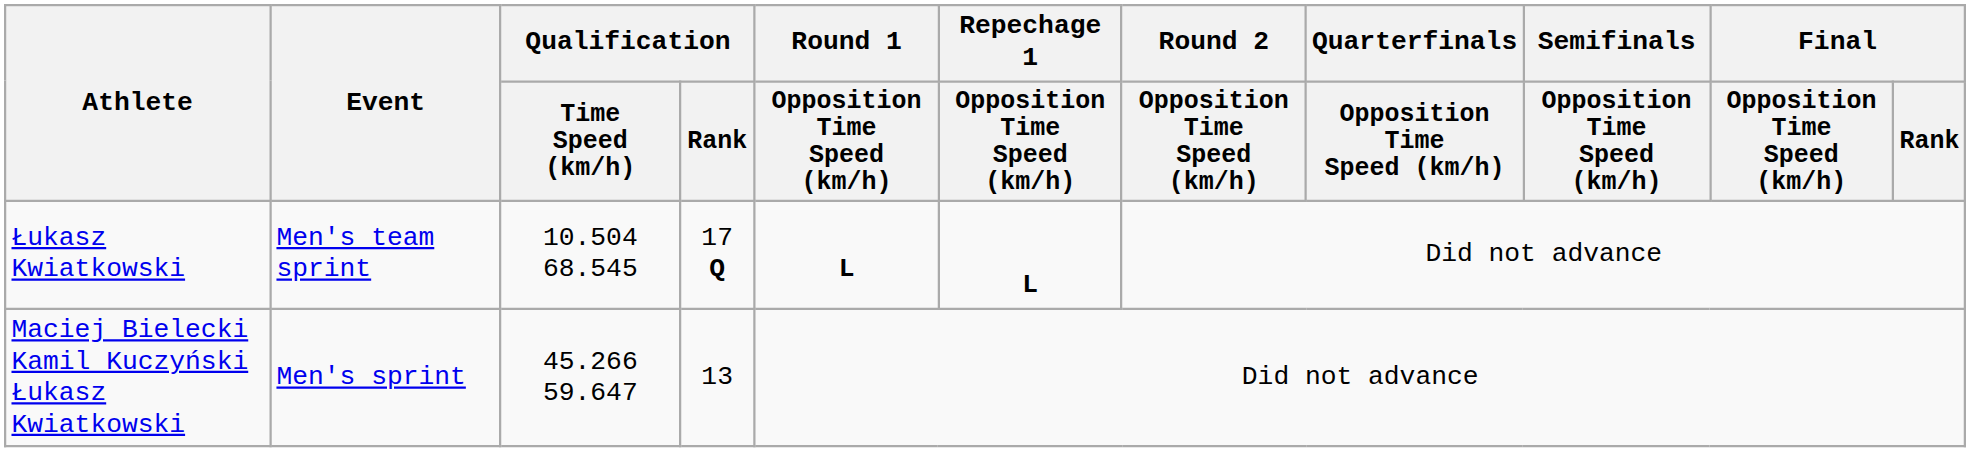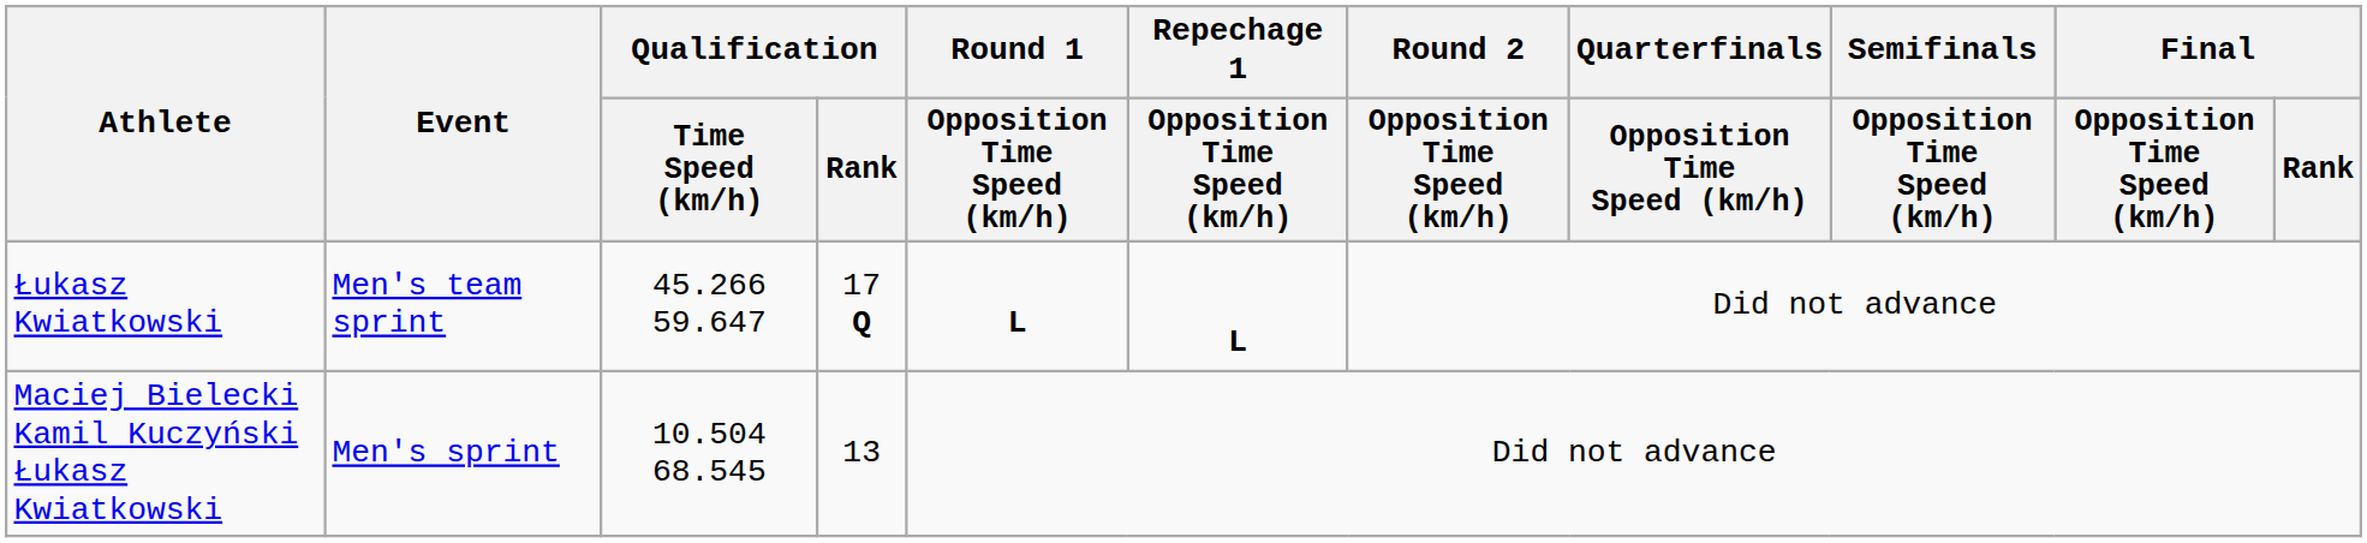Łukasz Kwiatkowski | Qualification / Time Speed (km/h): 10.504 68.545 -> 45.266 59.647
Maciej Bielecki Kamil Kuczyński Łukasz Kwiatkowski | Qualification / Time Speed (km/h): 45.266 59.647 -> 10.504 68.545
